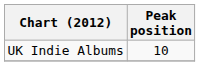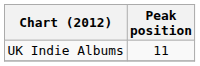UK Indie Albums | Peak position: 10 -> 11
